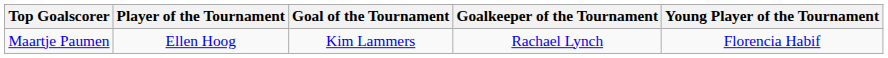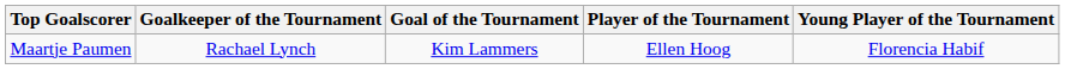columns swapped: Player of the Tournament <-> Goalkeeper of the Tournament
